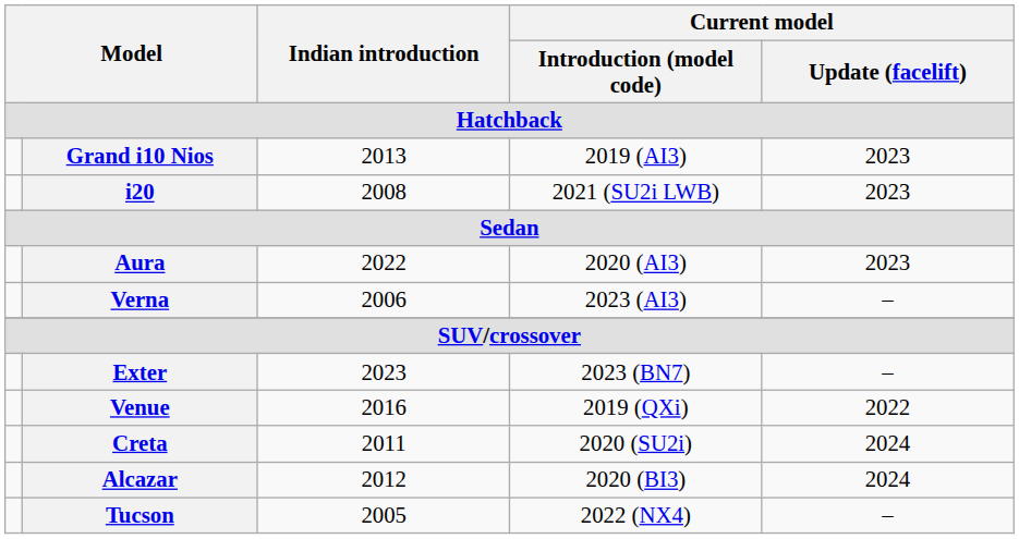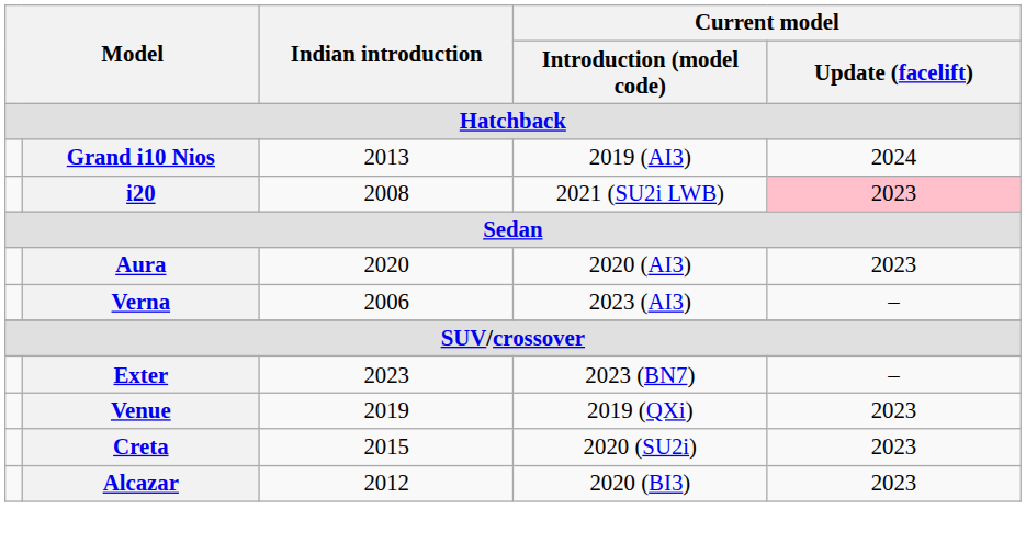Grand i10 Nios | Current model / Update (facelift): 2023 -> 2024
i20 | Current model / Update (facelift): no background -> pink background
Aura | Indian introduction: 2022 -> 2020
Venue | Indian introduction: 2016 -> 2019
Venue | Current model / Update (facelift): 2022 -> 2023
Creta | Indian introduction: 2011 -> 2015
Creta | Current model / Update (facelift): 2024 -> 2023
Alcazar | Current model / Update (facelift): 2024 -> 2023
- row: Tucson | 2005 | 2022 (NX4) | –
